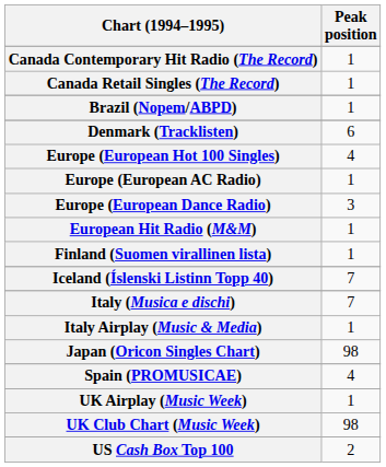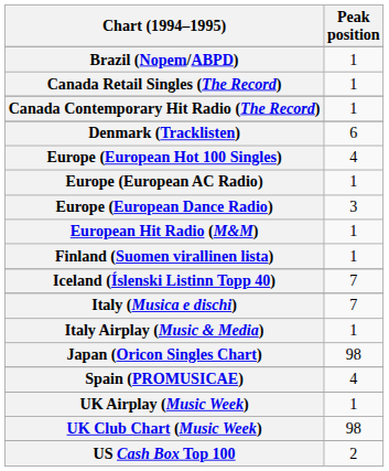rows swapped: Brazil (Nopem/ABPD) <-> Canada Contemporary Hit Radio (The Record)
